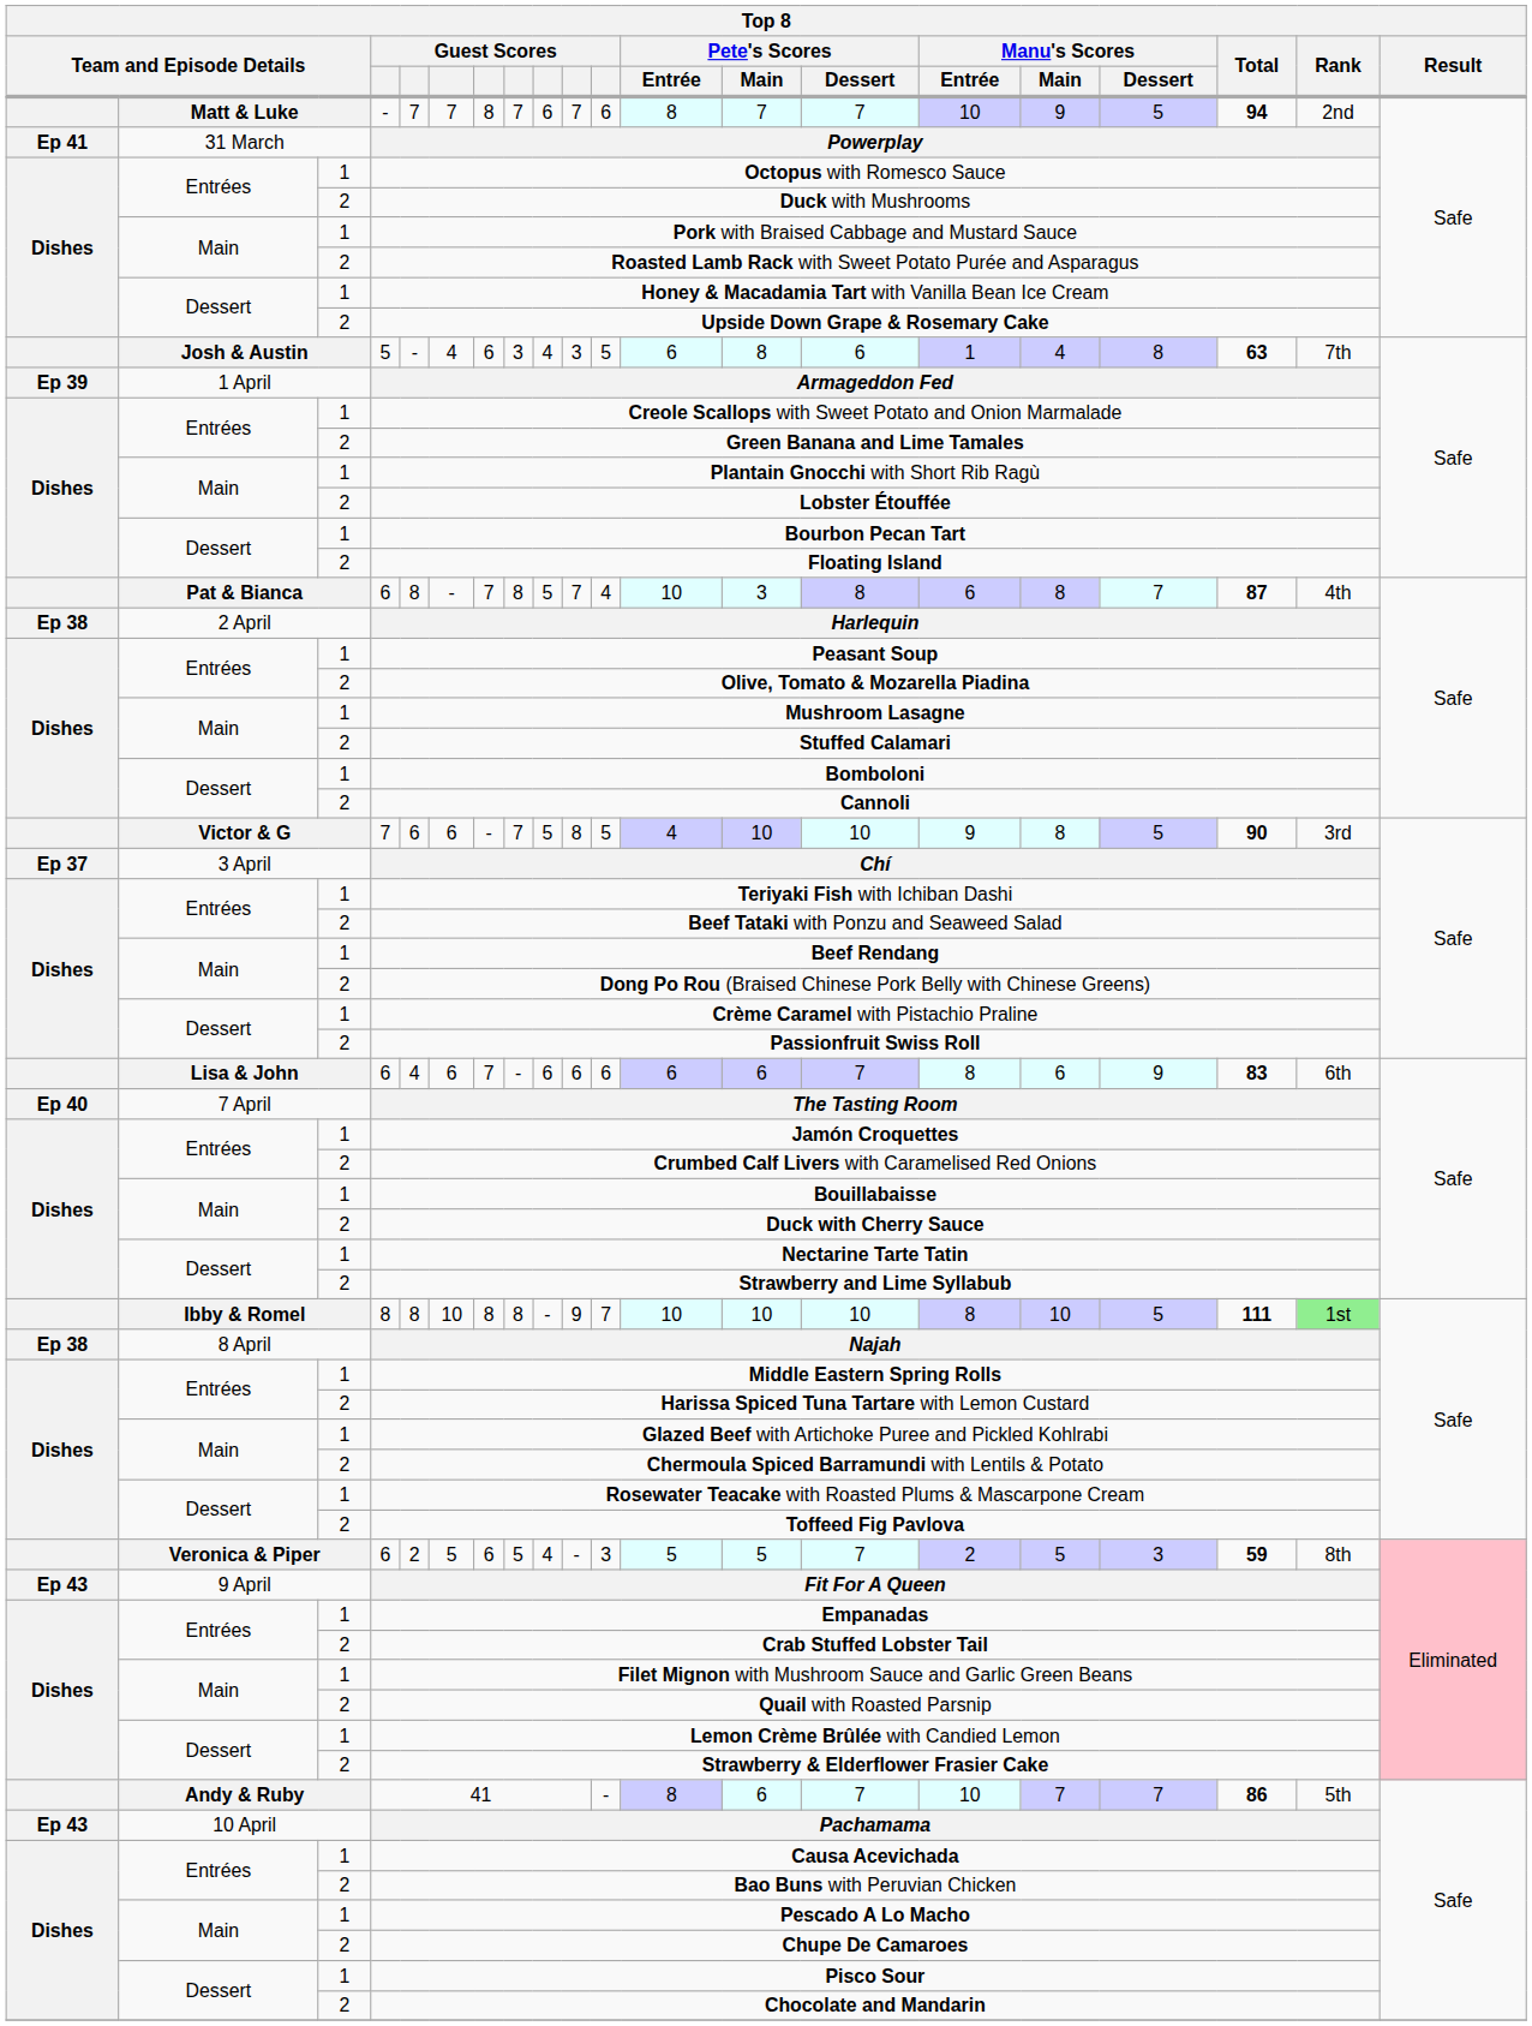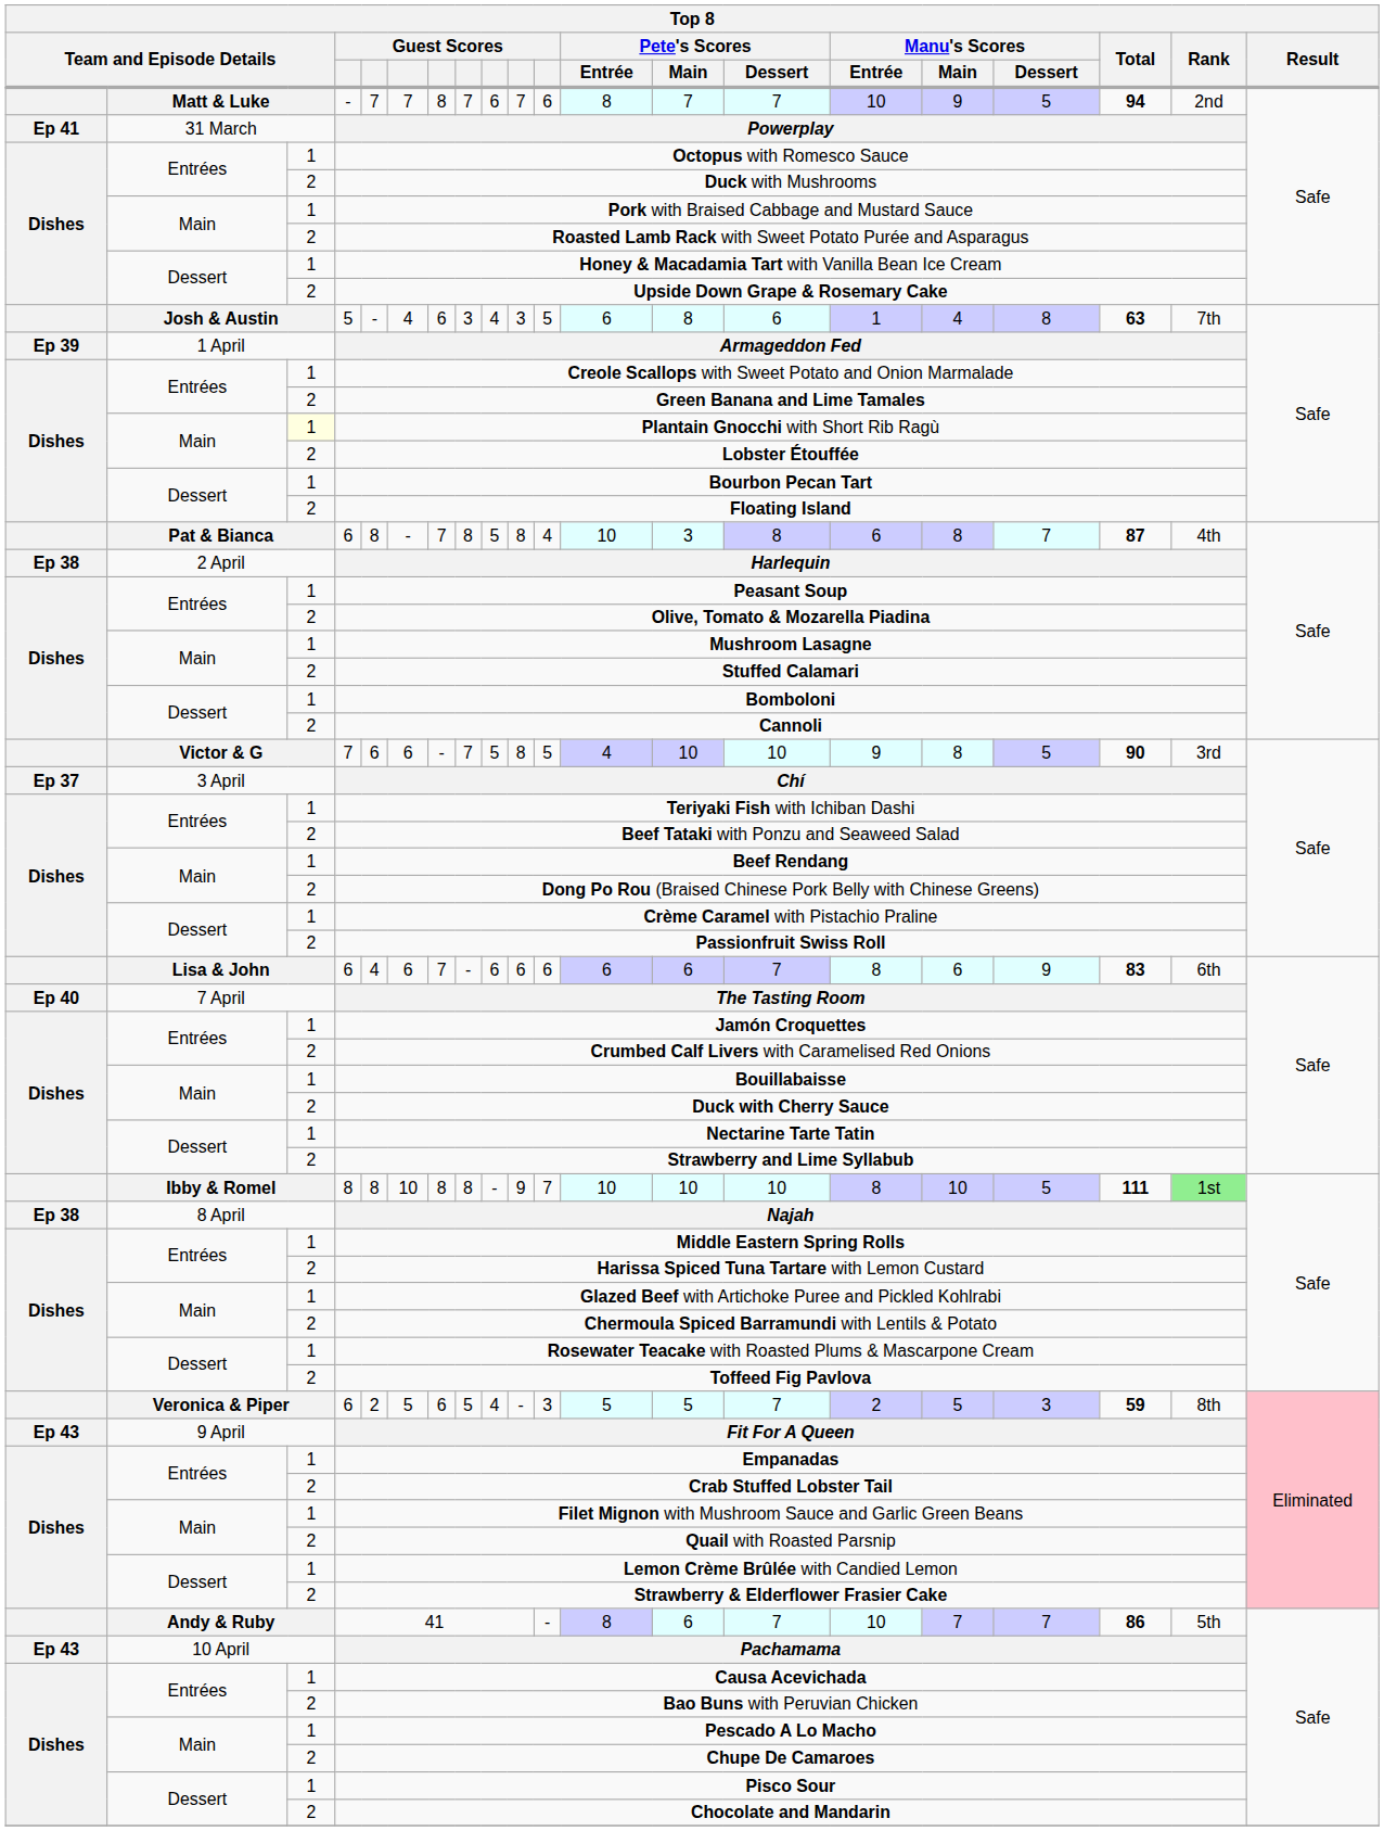Plantain Gnocchi with Short Rib Ragù | column 3: no background -> lightyellow background
Pat & Bianca / 6 | column 10: 7 -> 8
